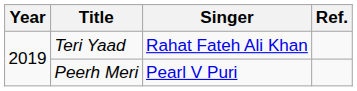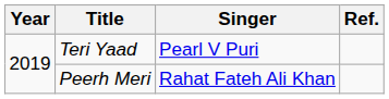Teri Yaad | Singer: Rahat Fateh Ali Khan -> Pearl V Puri
Peerh Meri | Singer: Pearl V Puri -> Rahat Fateh Ali Khan
